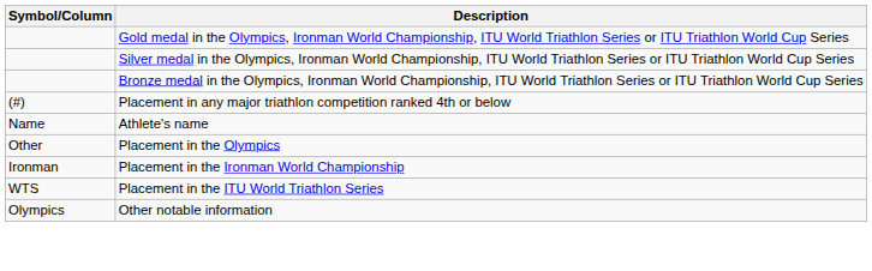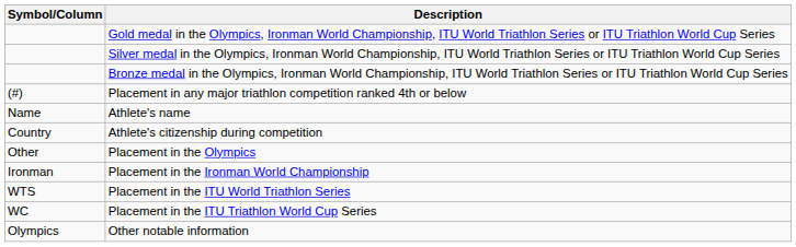+ row: Country | Athlete's citizenship during competition
+ row: WC | Placement in the ITU Triathlon World Cup Series
